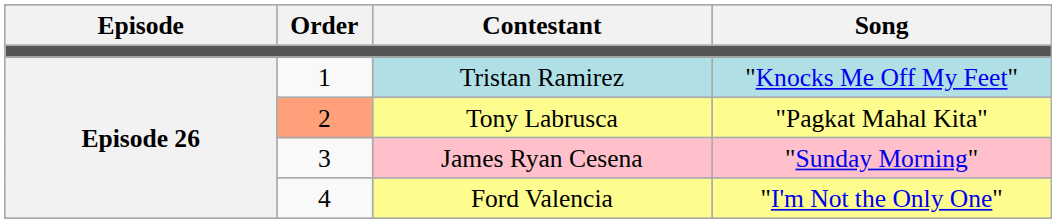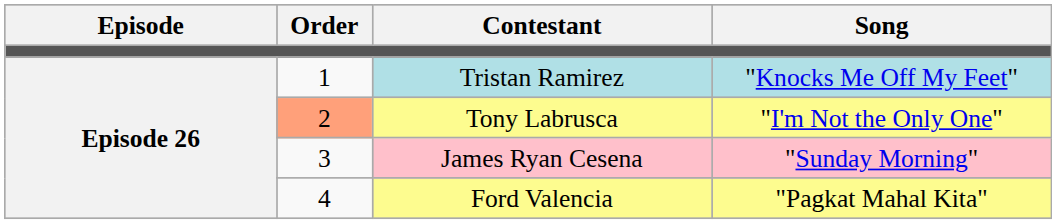Tony Labrusca | Song: "Pagkat Mahal Kita" -> "I'm Not the Only One"
Ford Valencia | Song: "I'm Not the Only One" -> "Pagkat Mahal Kita"
